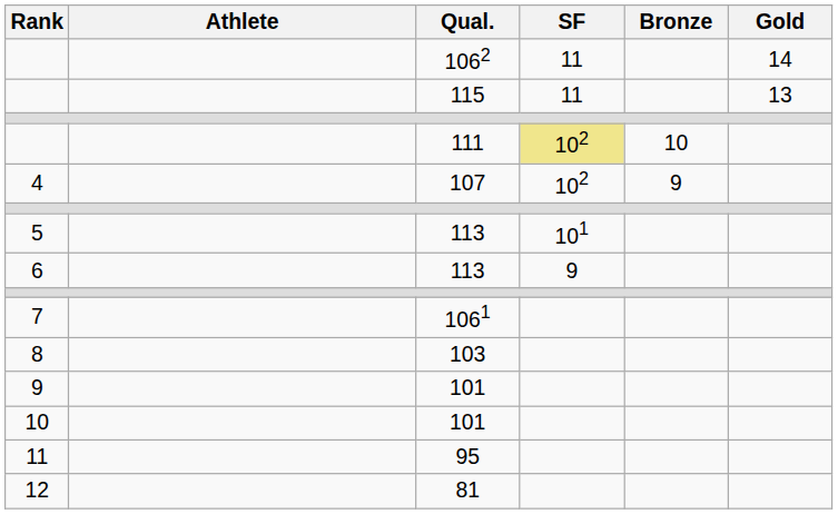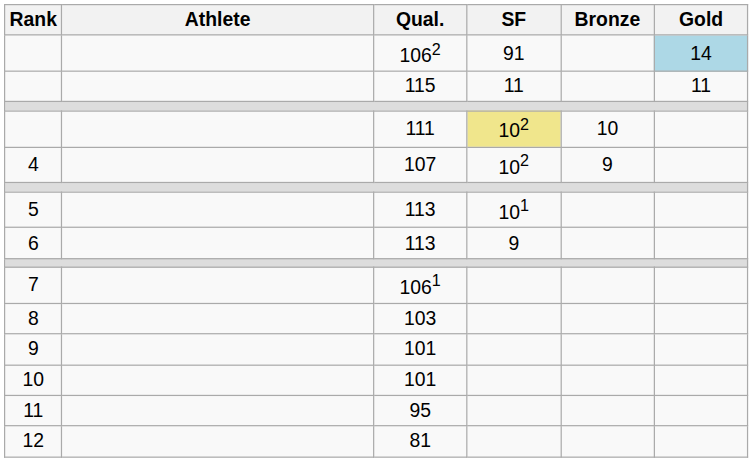1062 | SF: 11 -> 91
1062 | Gold: no background -> lightblue background
115 | Gold: 13 -> 11
